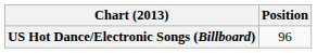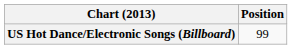US Hot Dance/Electronic Songs (Billboard) | Position: 96 -> 99
